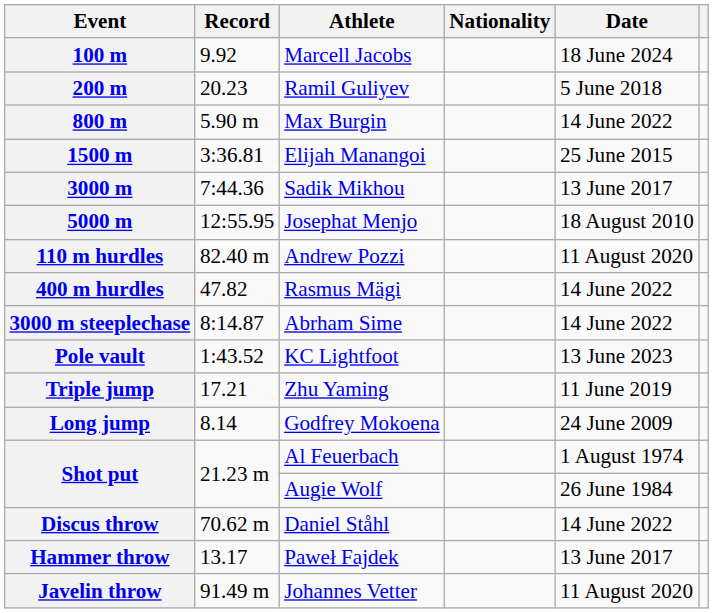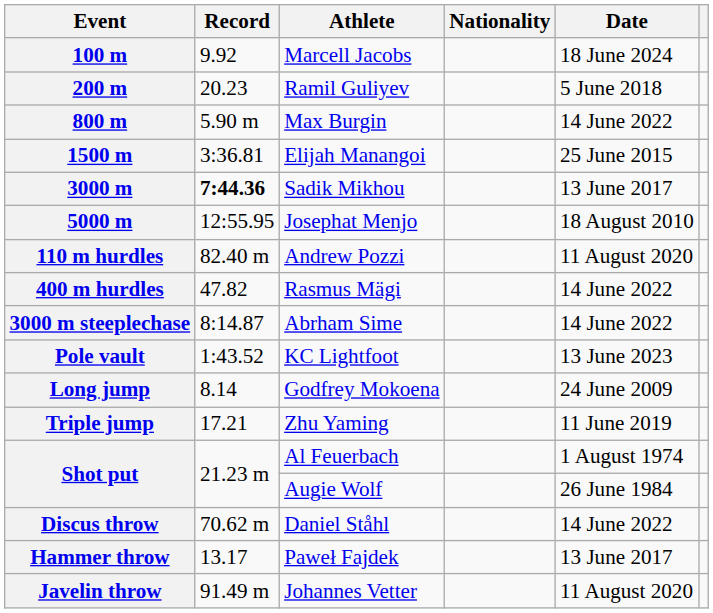3000 m | Record: normal -> bold
rows swapped: Long jump <-> Triple jump
